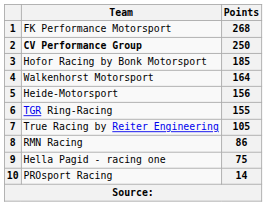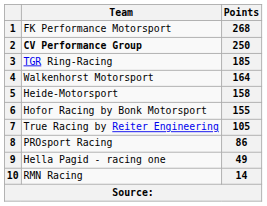3 | Team: Hofor Racing by Bonk Motorsport -> TGR Ring-Racing
5 | Points: 156 -> 158
6 | Team: TGR Ring-Racing -> Hofor Racing by Bonk Motorsport
8 | Team: RMN Racing -> PROsport Racing
9 | Points: 75 -> 49
10 | Team: PROsport Racing -> RMN Racing
